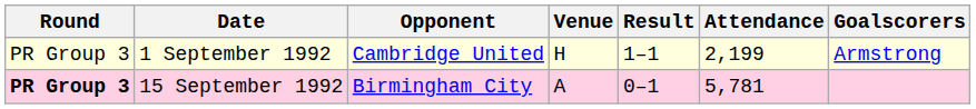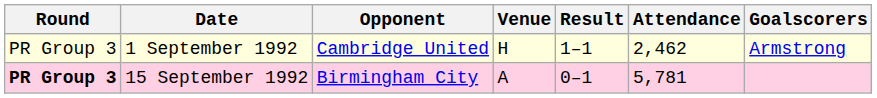1 September 1992 | Attendance: 2,199 -> 2,462
